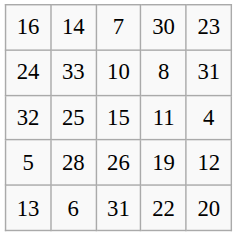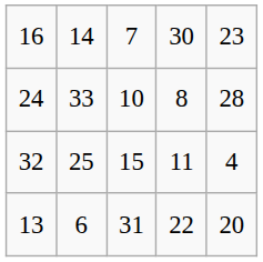24 | column 5: 31 -> 28
- row: 5 | 28 | 26 | 19 | 12
